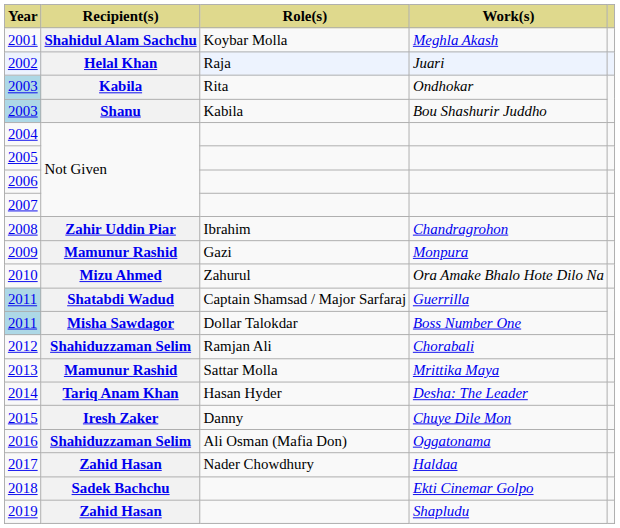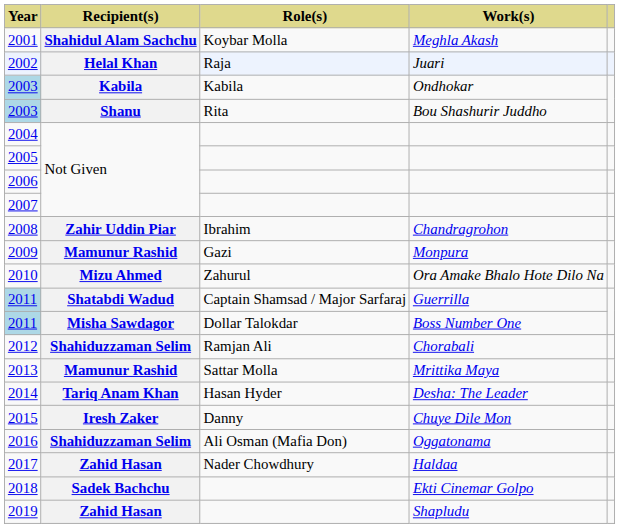2003 / Ondhokar | Role(s): Rita -> Kabila
2003 / Bou Shashurir Juddho | Role(s): Kabila -> Rita
